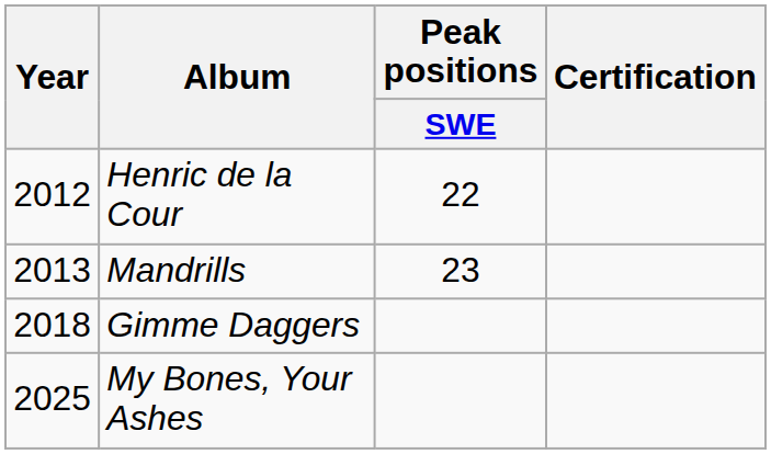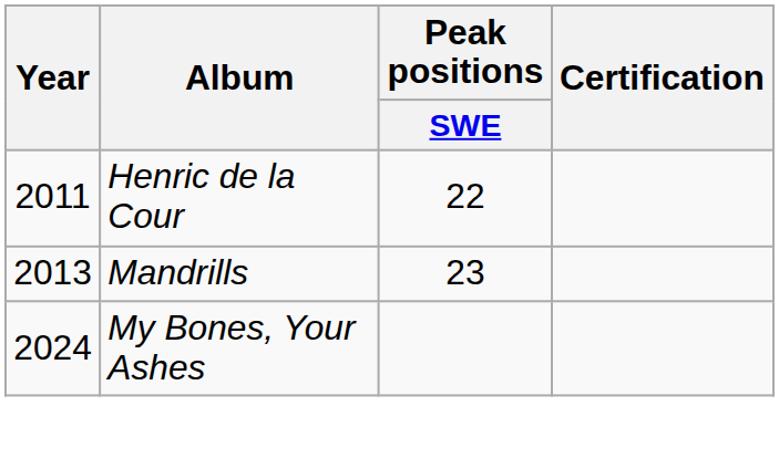Henric de la Cour | Year: 2012 -> 2011
- row: 2018 | Gimme Daggers
My Bones, Your Ashes | Year: 2025 -> 2024
